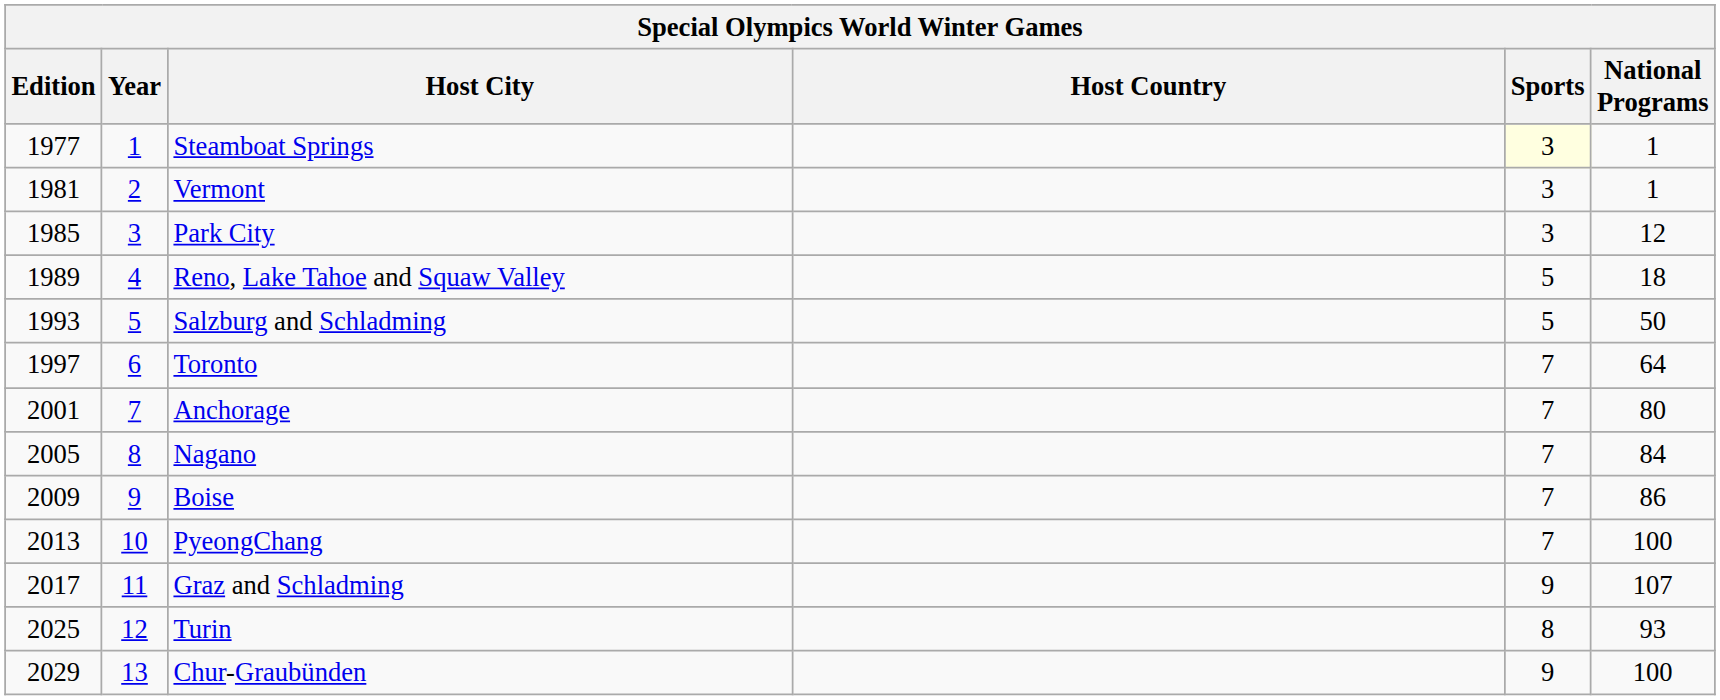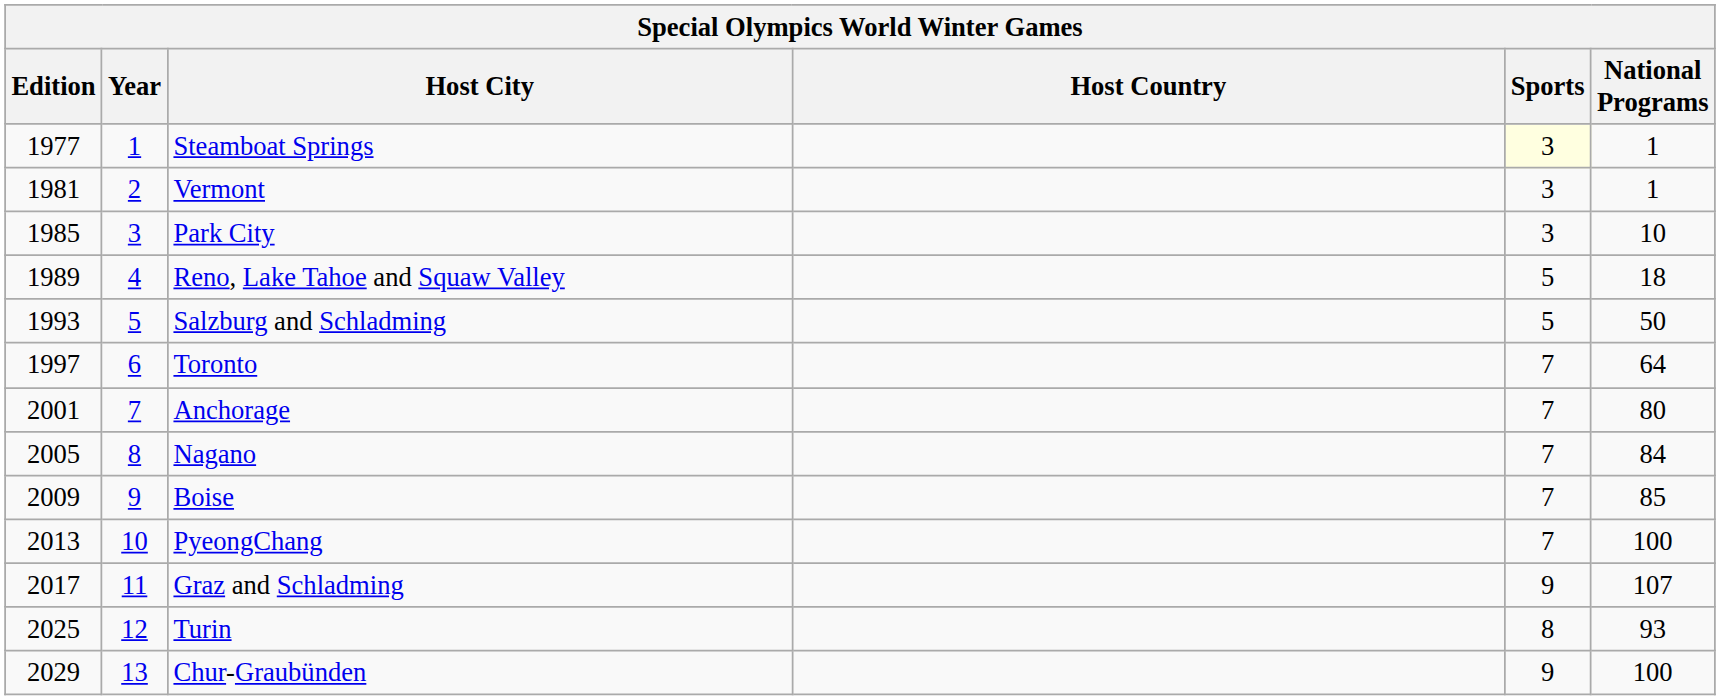Park City | National Programs: 12 -> 10
Boise | National Programs: 86 -> 85
